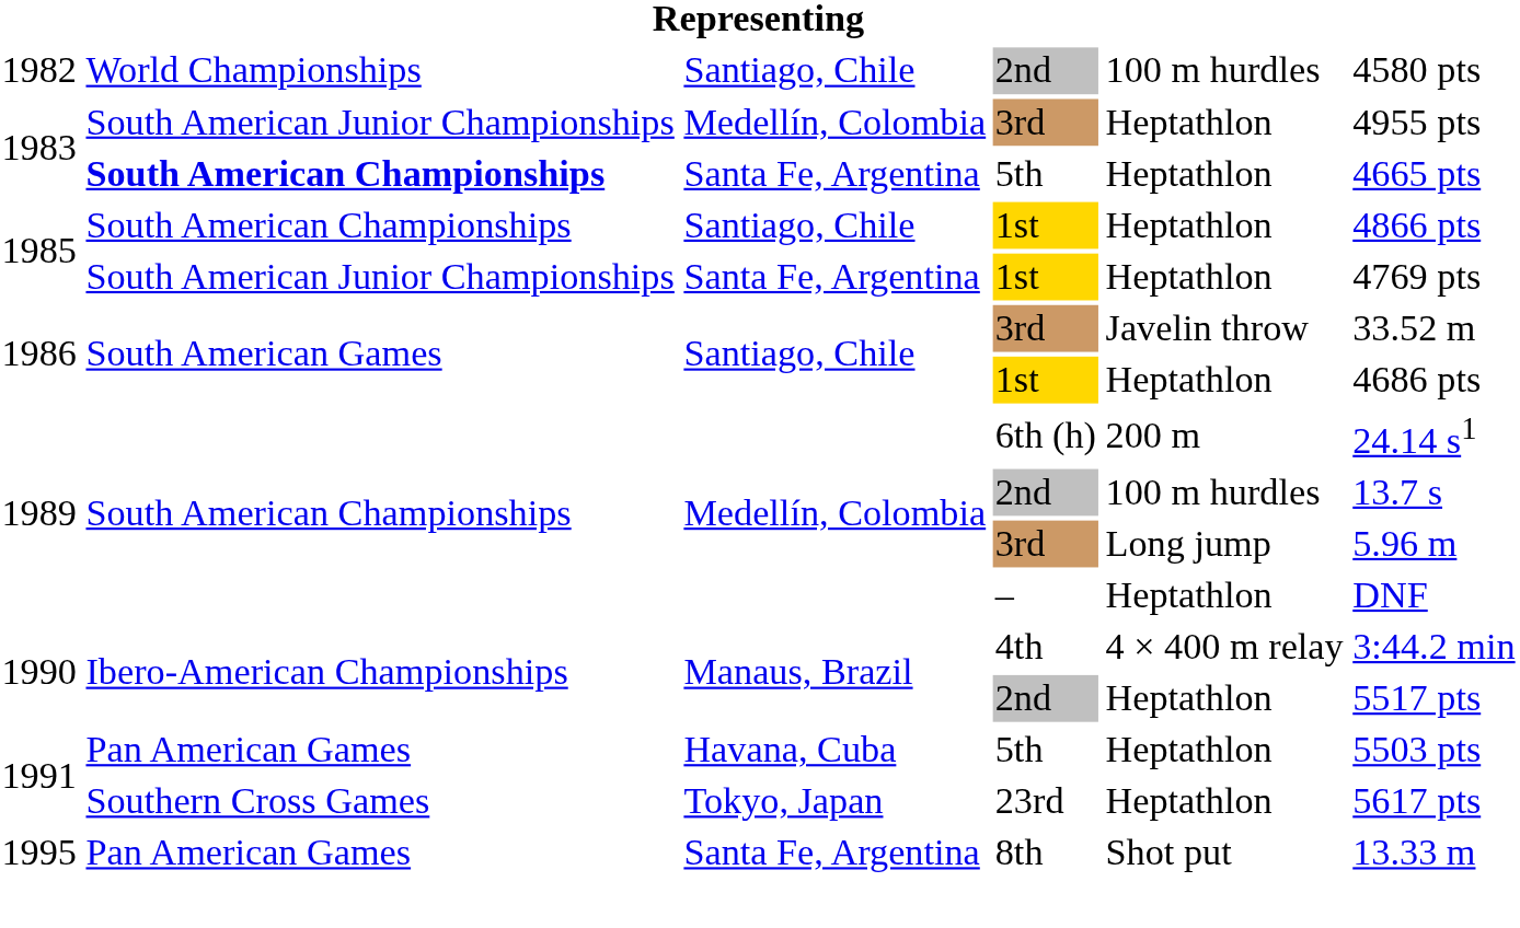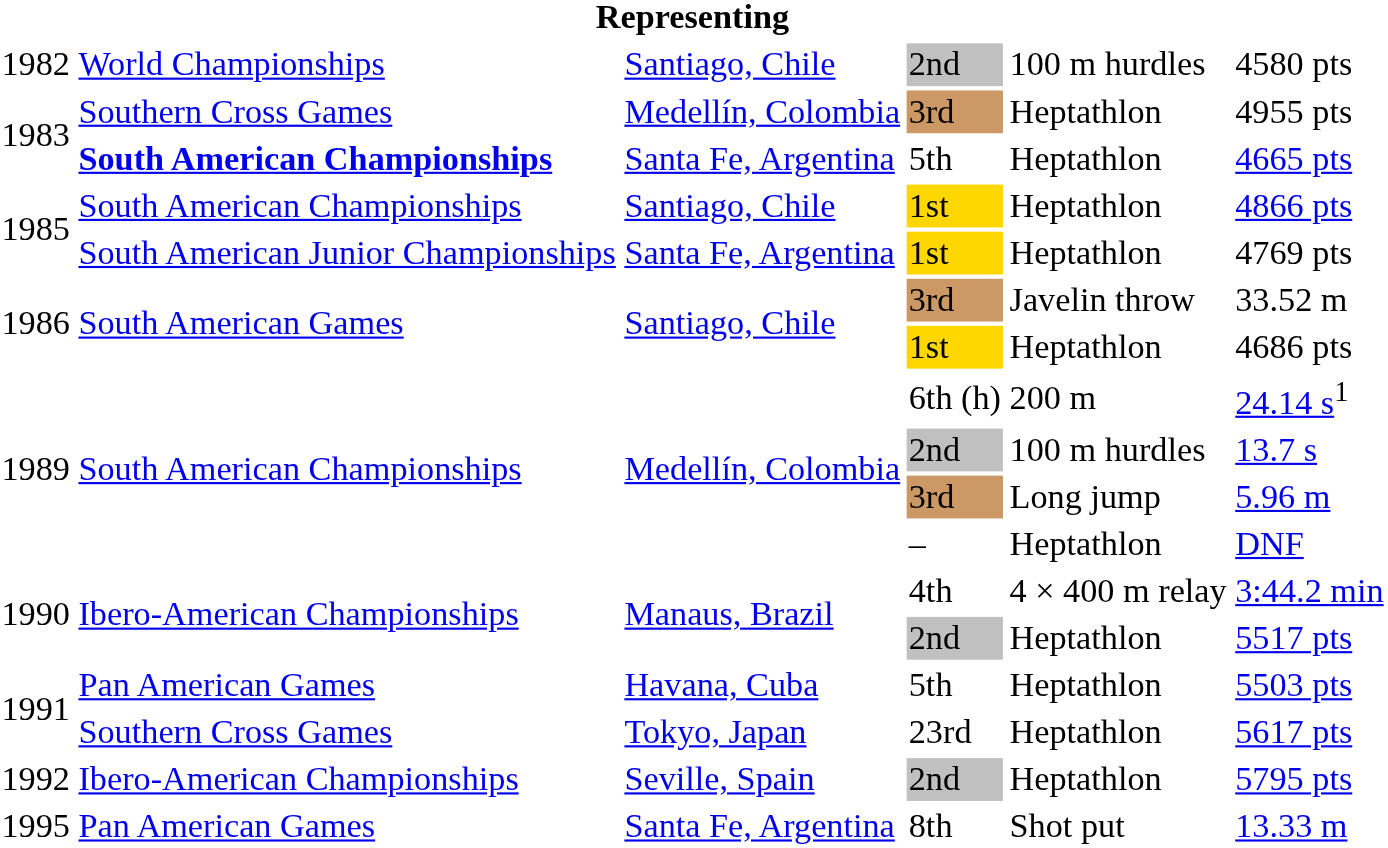1983 / 3rd | column 2: South American Junior Championships -> Southern Cross Games
+ row: 1992 | Ibero-American Championships | Seville, Spain | 2nd | Heptathlon | 5795 pts
